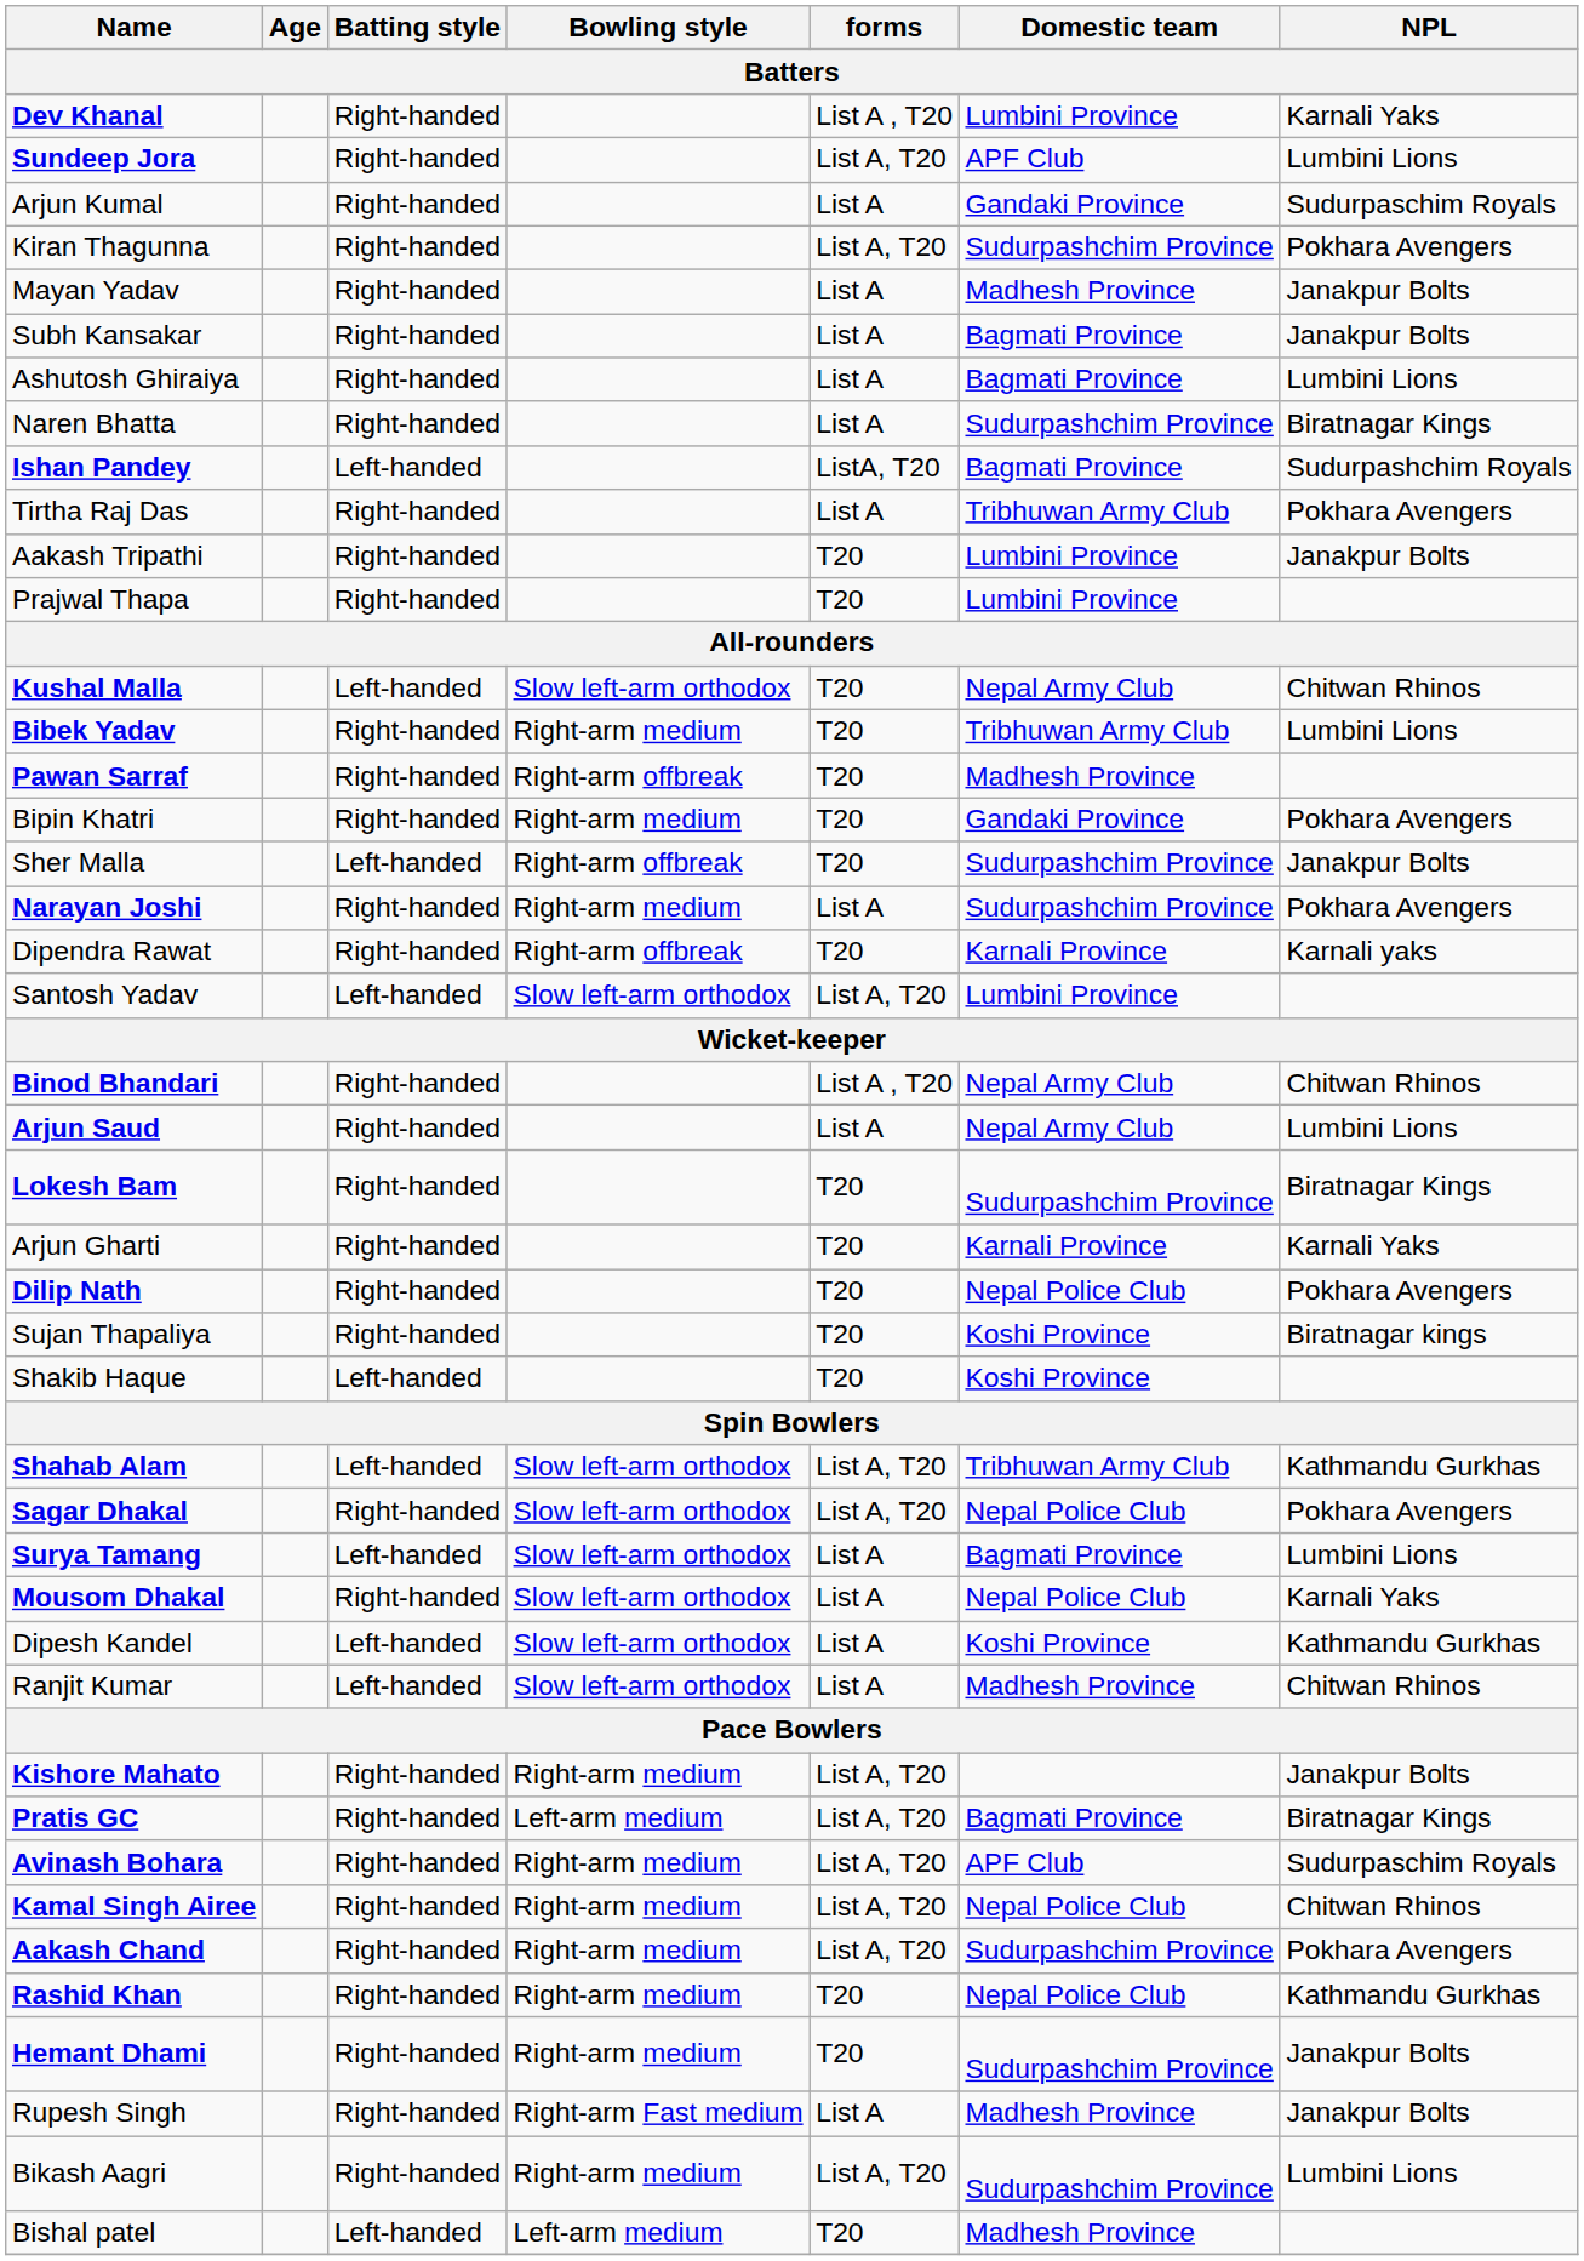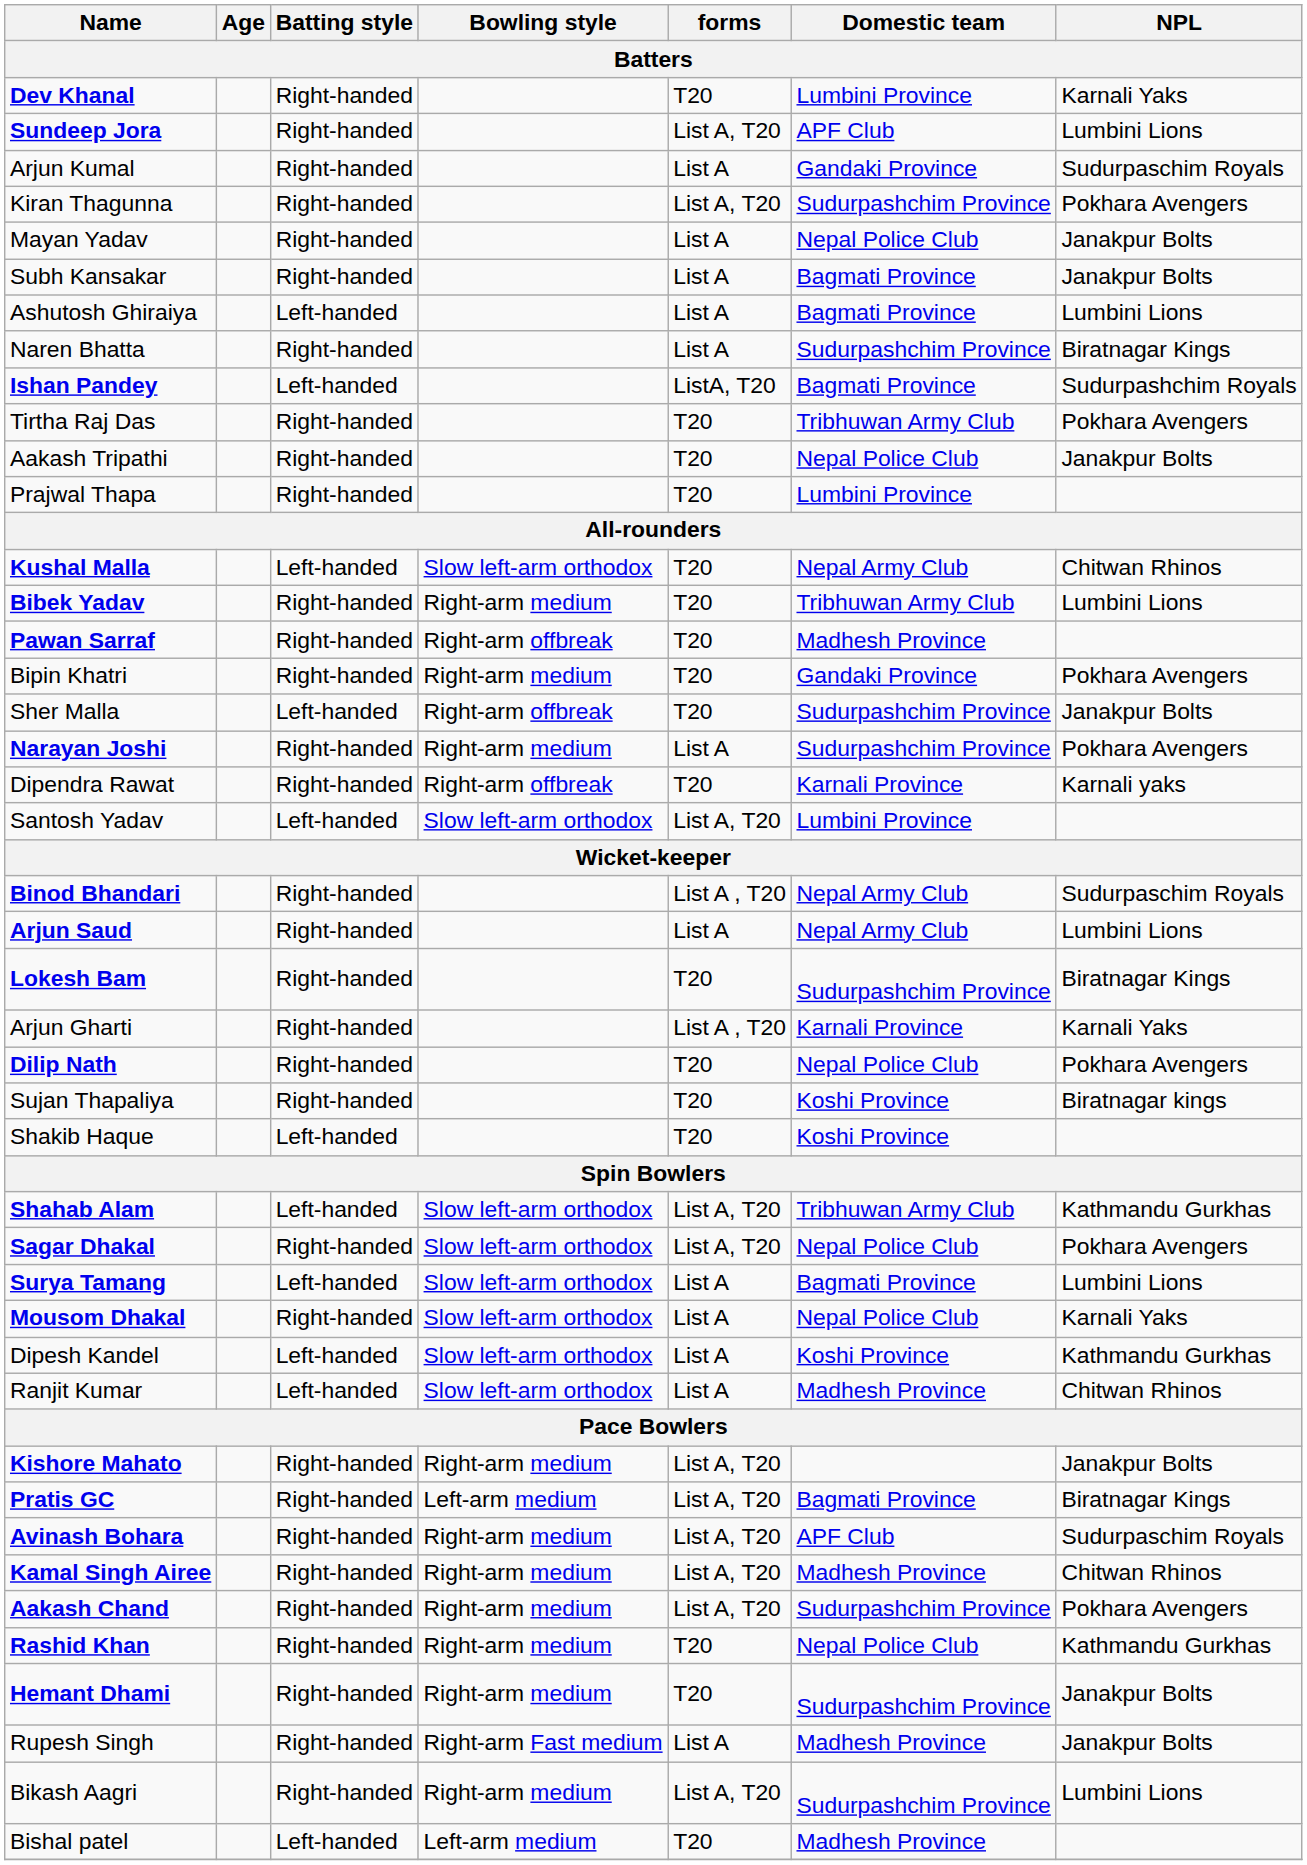Dev Khanal | forms: List A , T20 -> T20
Mayan Yadav | Domestic team: Madhesh Province -> Nepal Police Club
Ashutosh Ghiraiya | Batting style: Right-handed -> Left-handed
Tirtha Raj Das | forms: List A -> T20
Aakash Tripathi | Domestic team: Lumbini Province -> Nepal Police Club
Binod Bhandari | NPL: Chitwan Rhinos -> Sudurpaschim Royals
Arjun Gharti | forms: T20 -> List A , T20
Kamal Singh Airee | Domestic team: Nepal Police Club -> Madhesh Province
